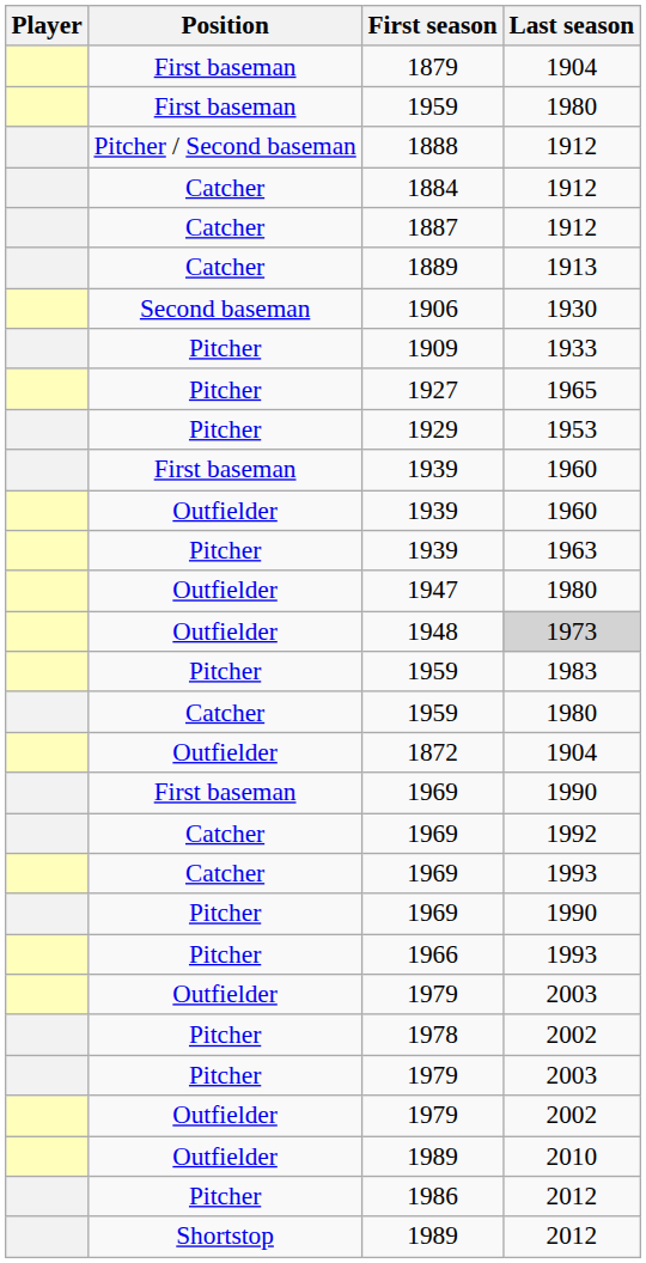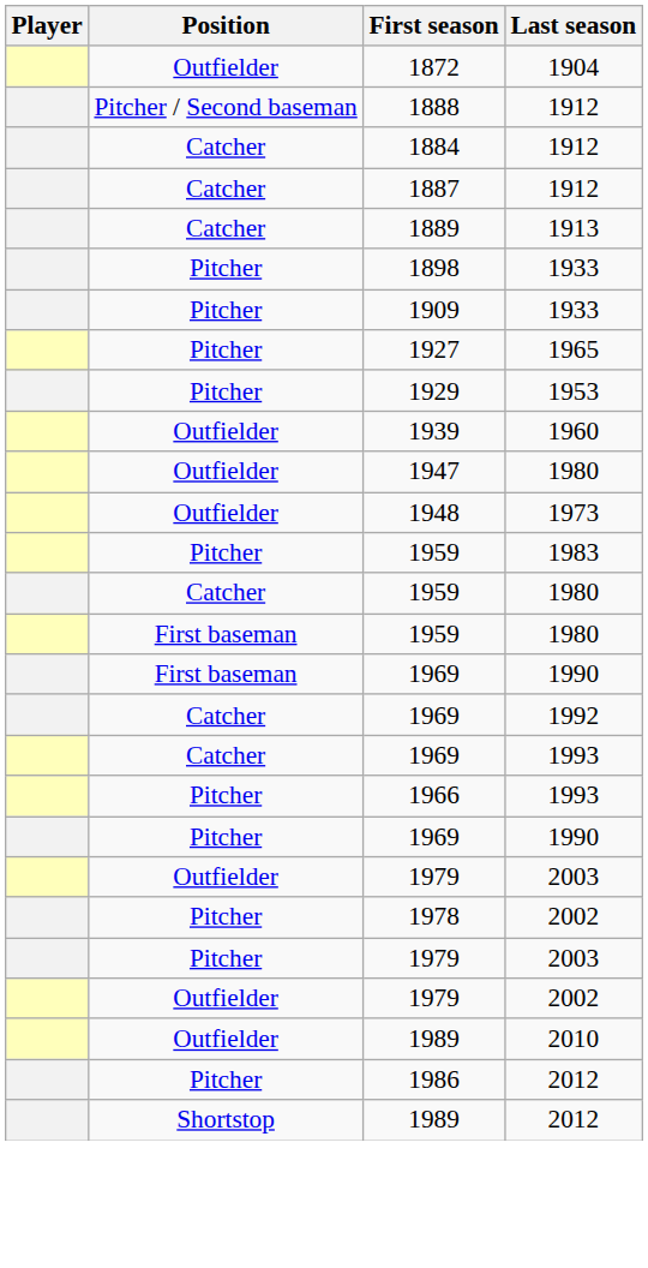- row: First baseman | 1879 | 1904
rows swapped: 1872 <-> First baseman / 1959
+ row: Pitcher | 1898 | 1933
- row: Second baseman | 1906 | 1930
- row: First baseman | 1939 | 1960
- row: Pitcher | 1939 | 1963
1948 | Last season: lightgrey background -> no background
rows swapped: Pitcher / 1969 <-> 1966
